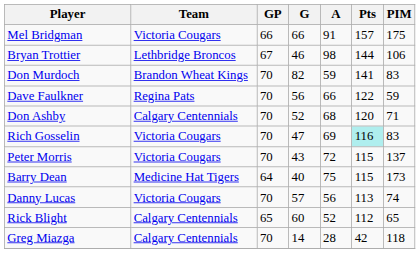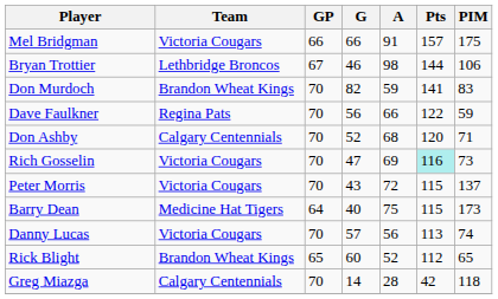Rich Gosselin | PIM: 83 -> 73
Rick Blight | Team: Calgary Centennials -> Brandon Wheat Kings
